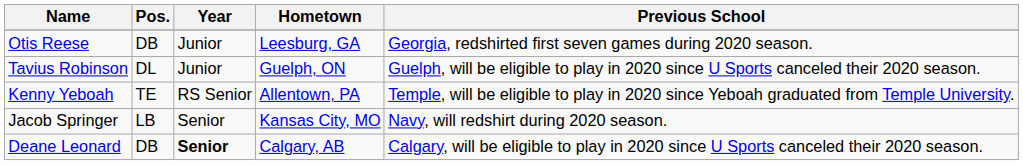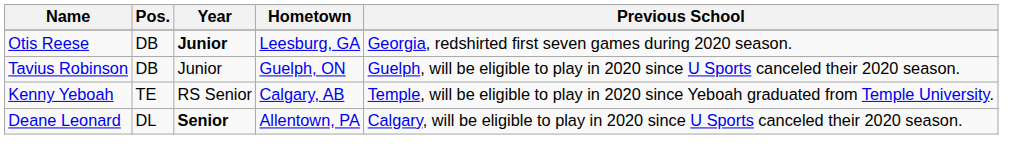Otis Reese | Year: normal -> bold
Tavius Robinson | Pos.: DL -> DB
Kenny Yeboah | Hometown: Allentown, PA -> Calgary, AB
- row: Jacob Springer | LB | Senior | Kansas City, MO | Navy, will redshirt during 2020 season.
Deane Leonard | Pos.: DB -> DL
Deane Leonard | Hometown: Calgary, AB -> Allentown, PA
